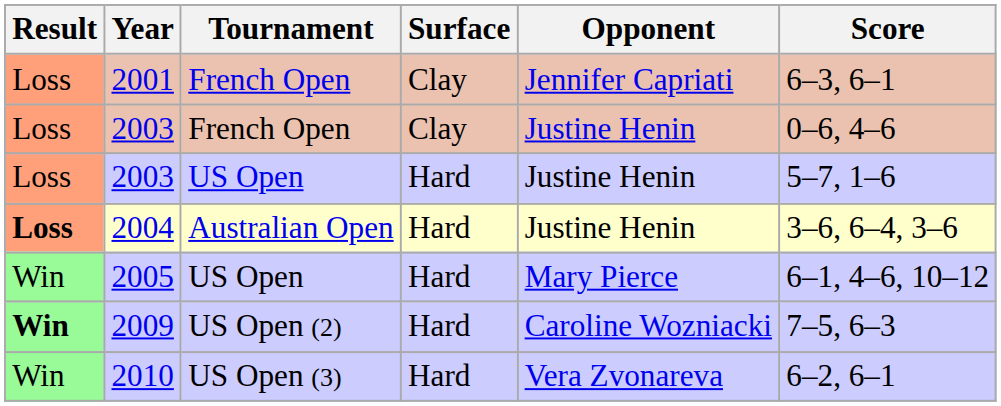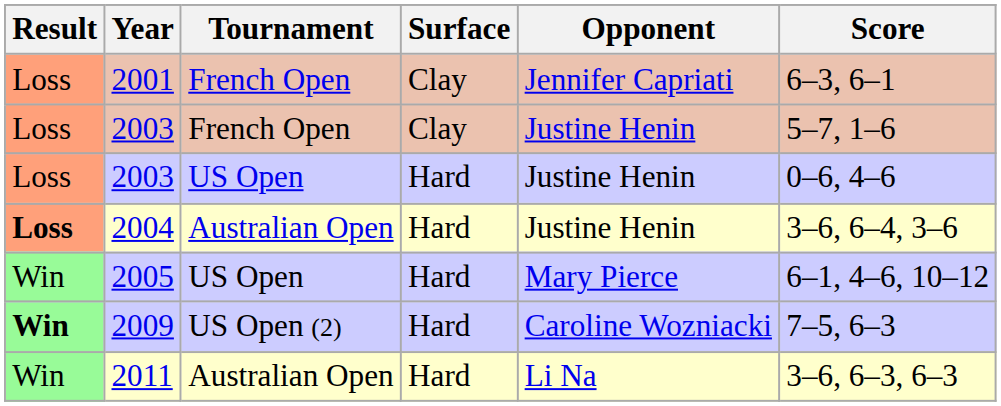2003 / French Open | Score: 0–6, 4–6 -> 5–7, 1–6
2003 / US Open | Score: 5–7, 1–6 -> 0–6, 4–6
- row: Win | 2010 | US Open (3) | Hard | Vera Zvonareva | 6–2, 6–1
+ row: Win | 2011 | Australian Open | Hard | Li Na | 3–6, 6–3, 6–3
